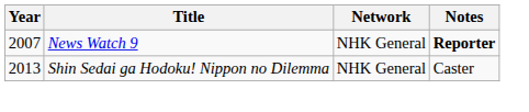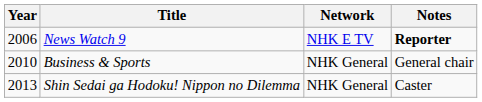News Watch 9 | Year: 2007 -> 2006
News Watch 9 | Network: NHK General -> NHK E TV
+ row: 2010 | Business & Sports | NHK General | General chair
